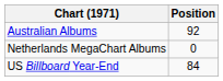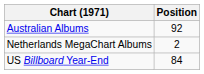Netherlands MegaChart Albums | Position: 0 -> 2
